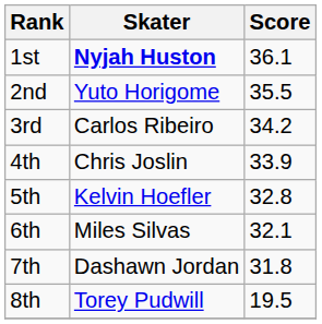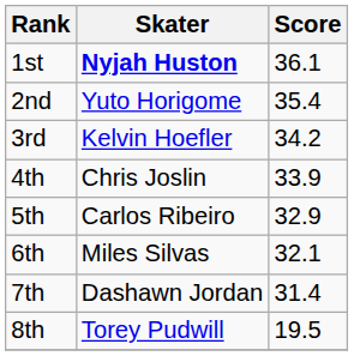2nd | Score: 35.5 -> 35.4
3rd | Skater: Carlos Ribeiro -> Kelvin Hoefler
5th | Skater: Kelvin Hoefler -> Carlos Ribeiro
5th | Score: 32.8 -> 32.9
7th | Score: 31.8 -> 31.4
